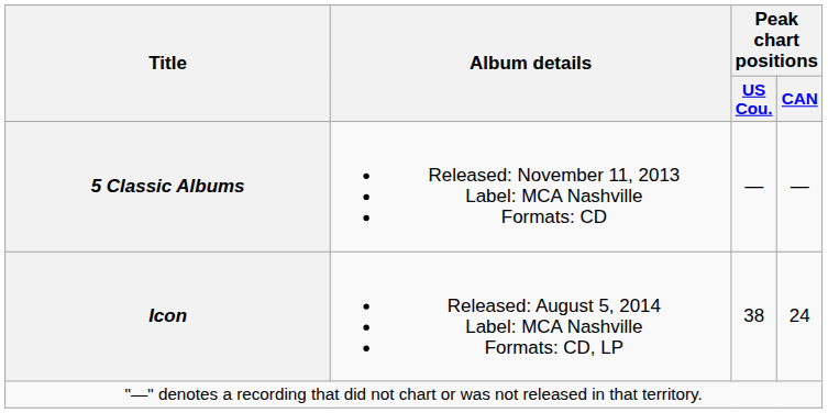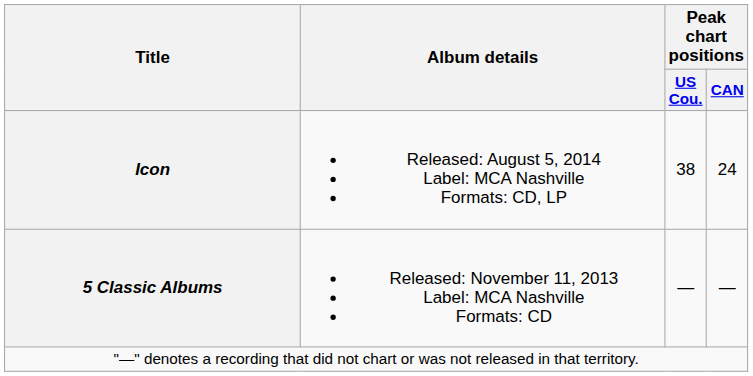rows swapped: 5 Classic Albums <-> Icon
